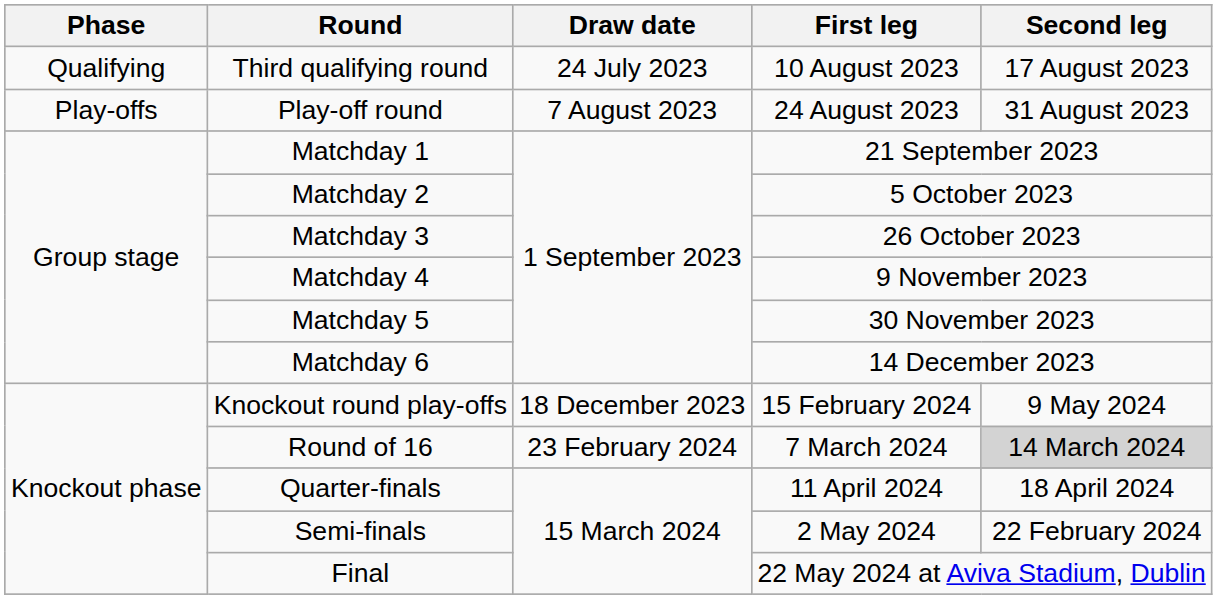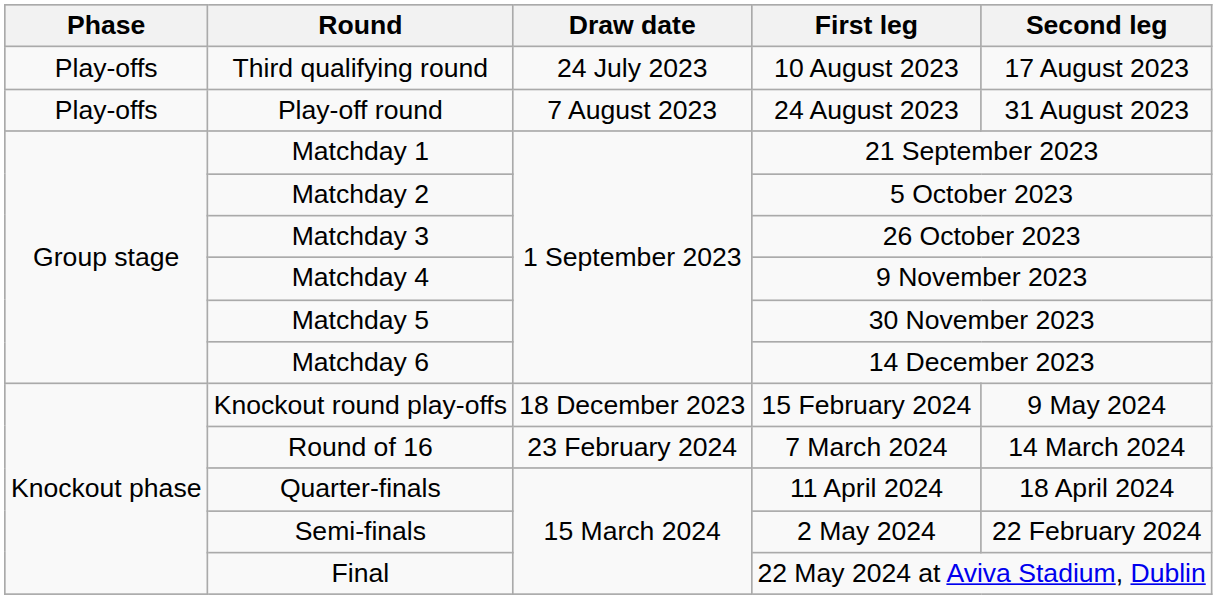Third qualifying round | Phase: Qualifying -> Play-offs
Round of 16 | Second leg: lightgrey background -> no background
